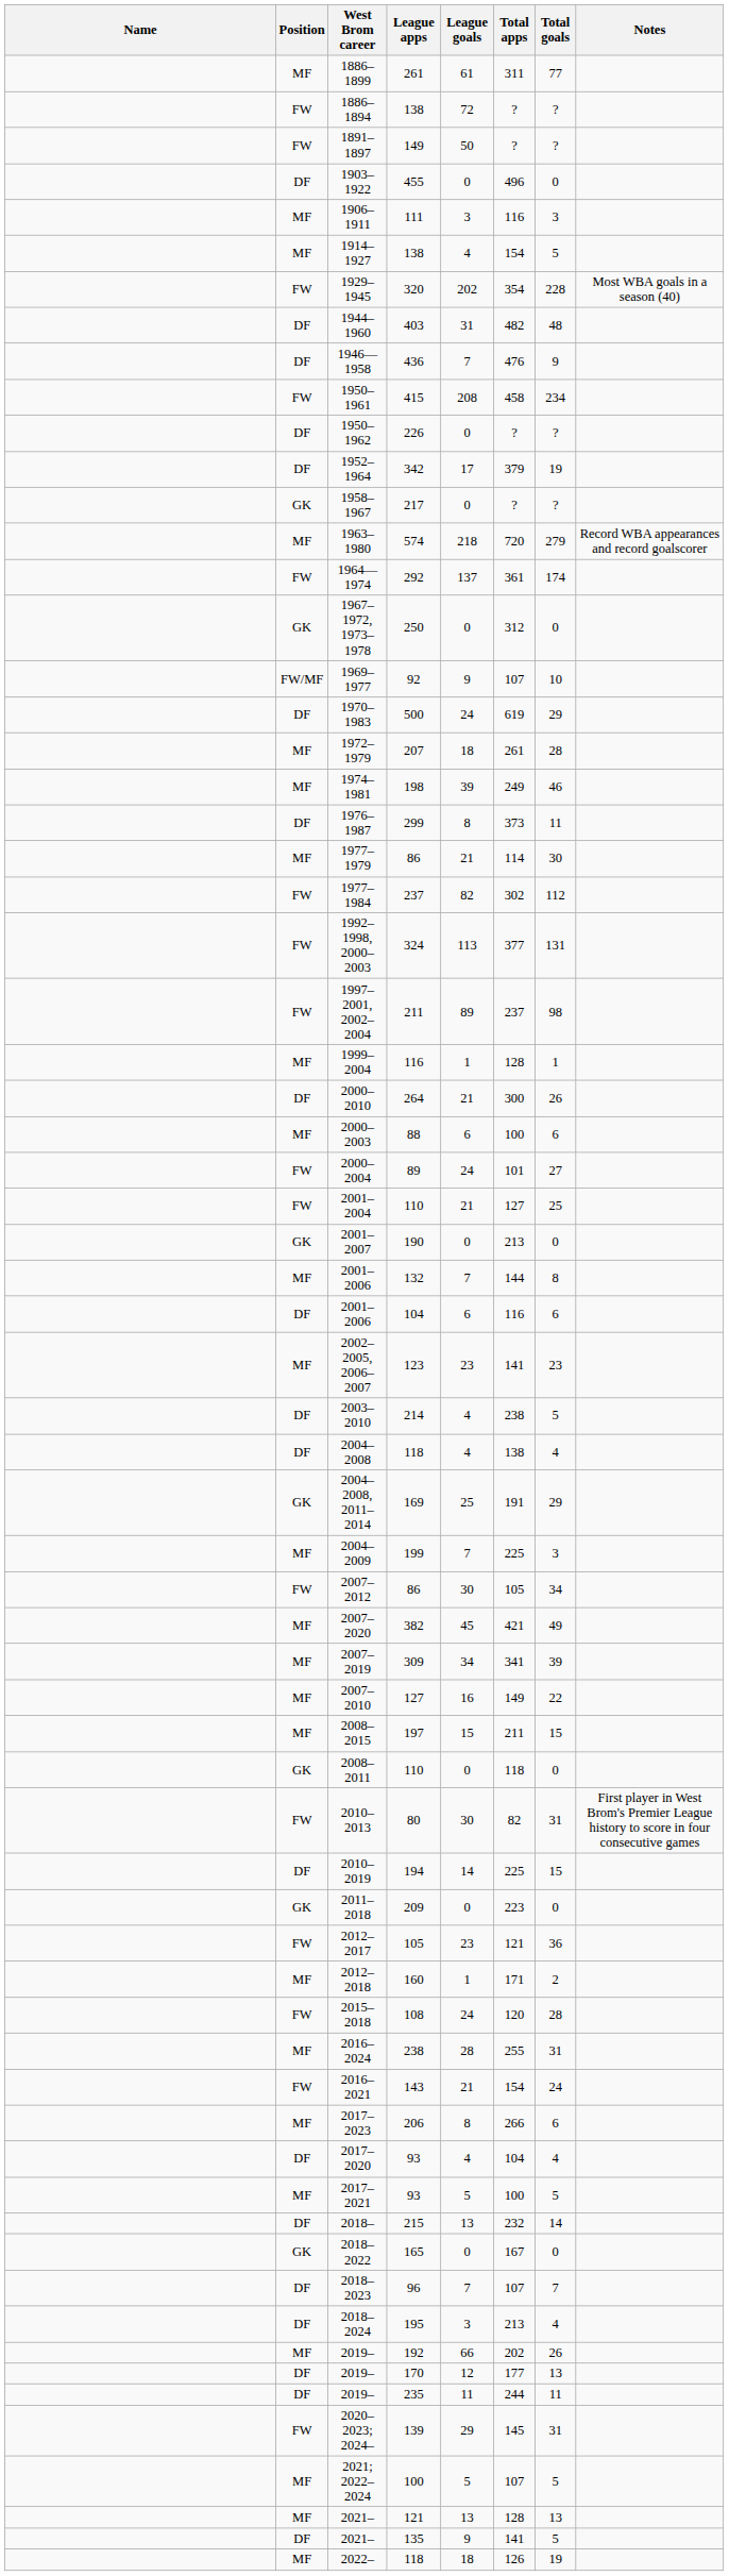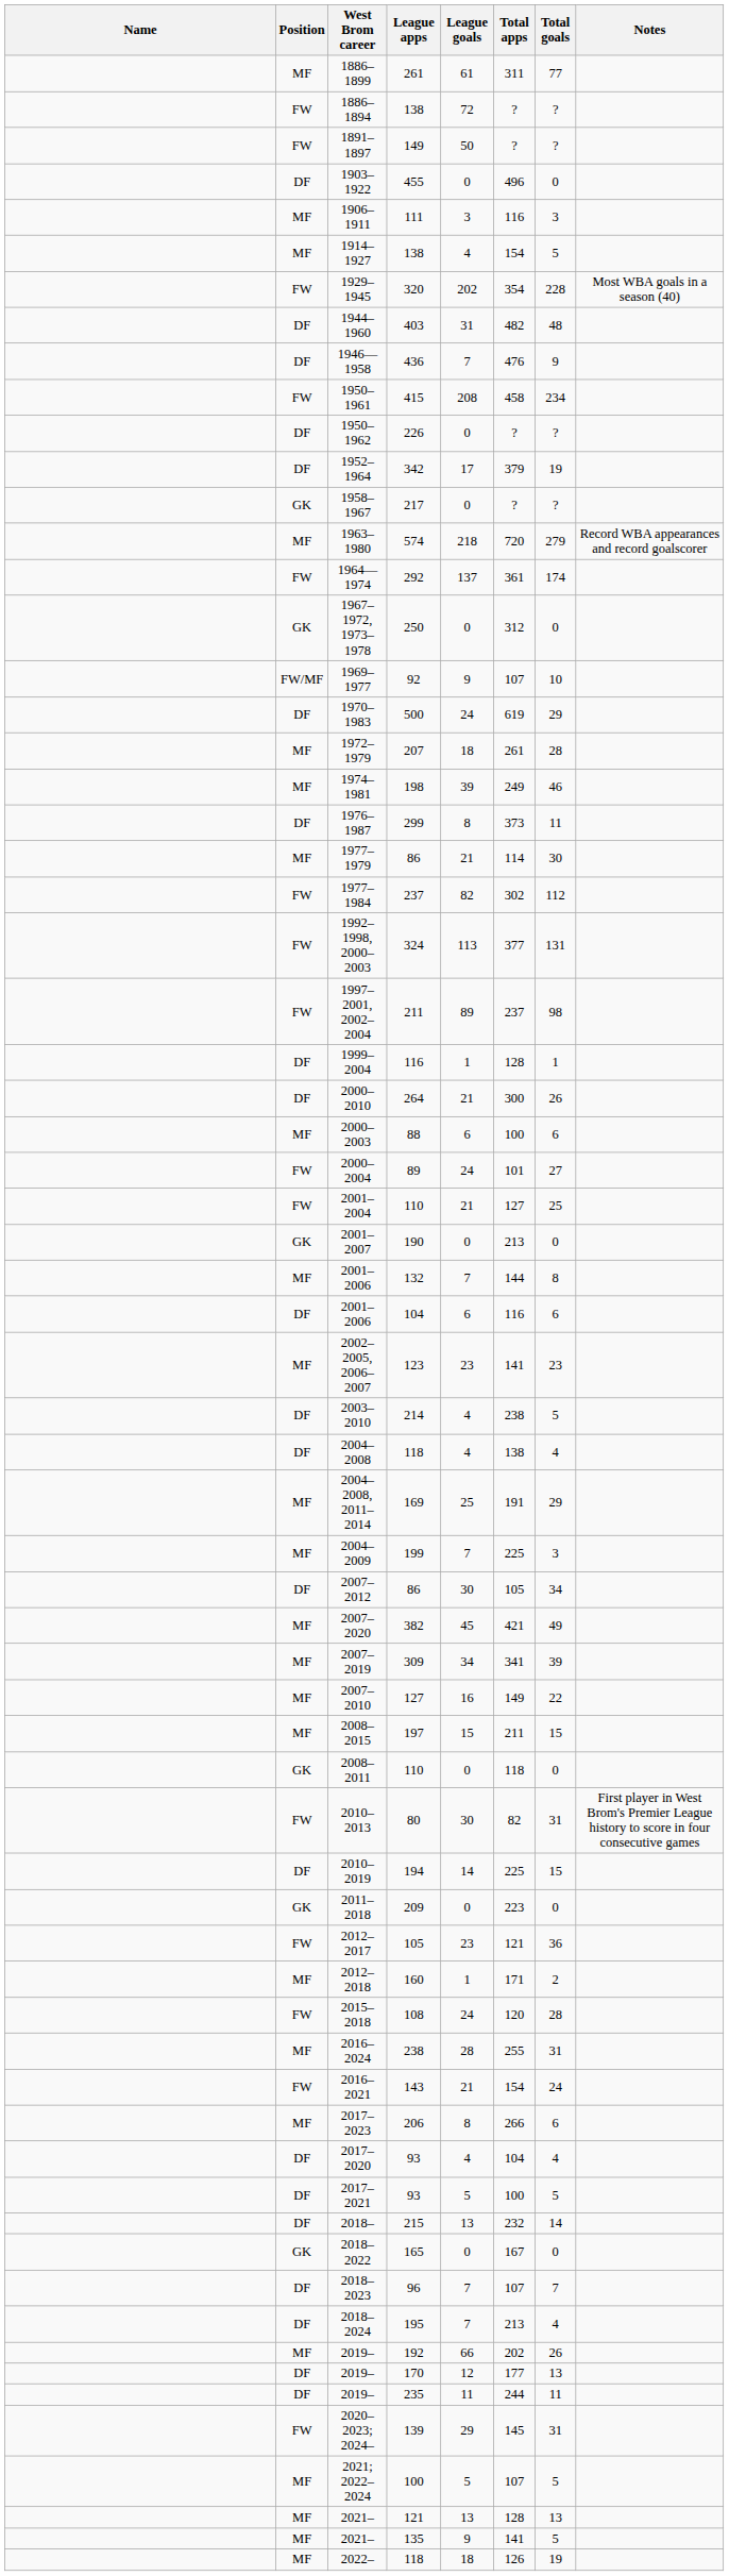1999–2004 | Position: MF -> DF
2004–2008, 2011–2014 | Position: GK -> MF
2007–2012 | Position: FW -> DF
2017–2021 | Position: MF -> DF
2018–2024 | League goals: 3 -> 7
2021– / 135 | Position: DF -> MF
